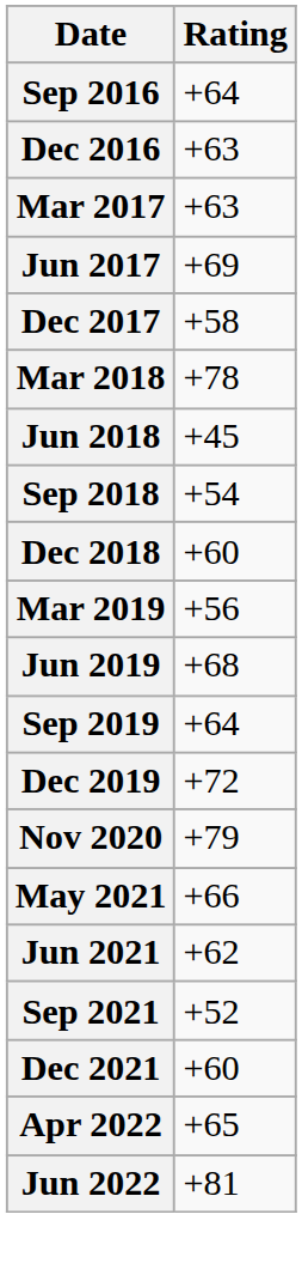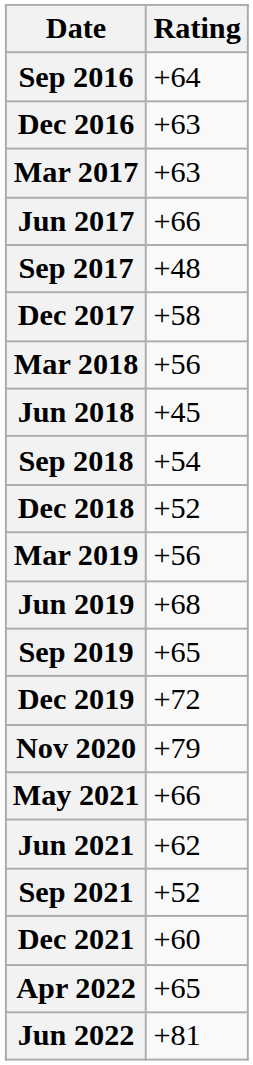Jun 2017 | Rating: +69 -> +66
+ row: Sep 2017 | +48
Mar 2018 | Rating: +78 -> +56
Dec 2018 | Rating: +60 -> +52
Sep 2019 | Rating: +64 -> +65
